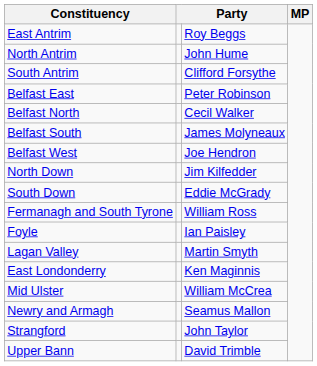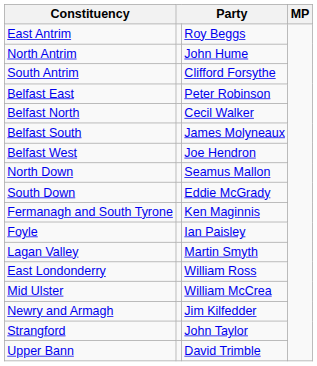North Down | column 3: Jim Kilfedder -> Seamus Mallon
Fermanagh and South Tyrone | column 3: William Ross -> Ken Maginnis
East Londonderry | column 3: Ken Maginnis -> William Ross
Newry and Armagh | column 3: Seamus Mallon -> Jim Kilfedder
